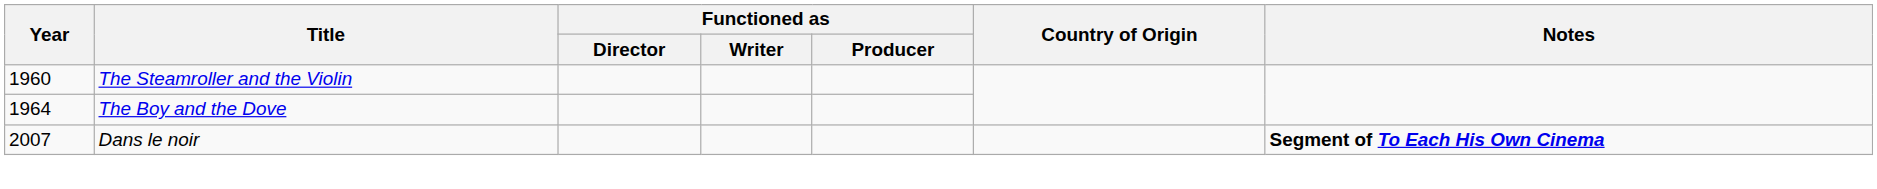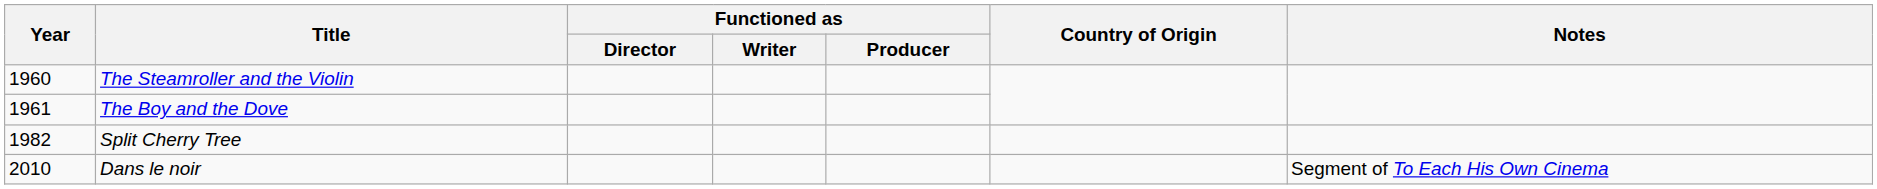The Boy and the Dove | Year: 1964 -> 1961
+ row: 1982 | Split Cherry Tree
Dans le noir | Year: 2007 -> 2010
Dans le noir | Notes: bold -> normal
